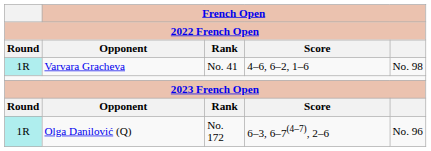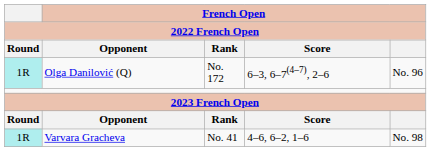rows swapped: Olga Danilović (Q) <-> Varvara Gracheva
